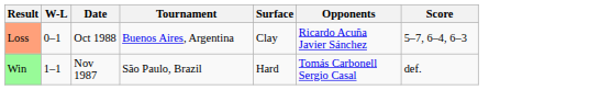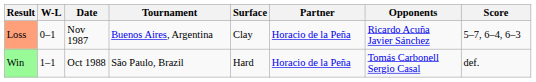+ column: Partner | Horacio de la Peña | Horacio de la Peña
Loss | Date: Oct 1988 -> Nov 1987
Win | Date: Nov 1987 -> Oct 1988
